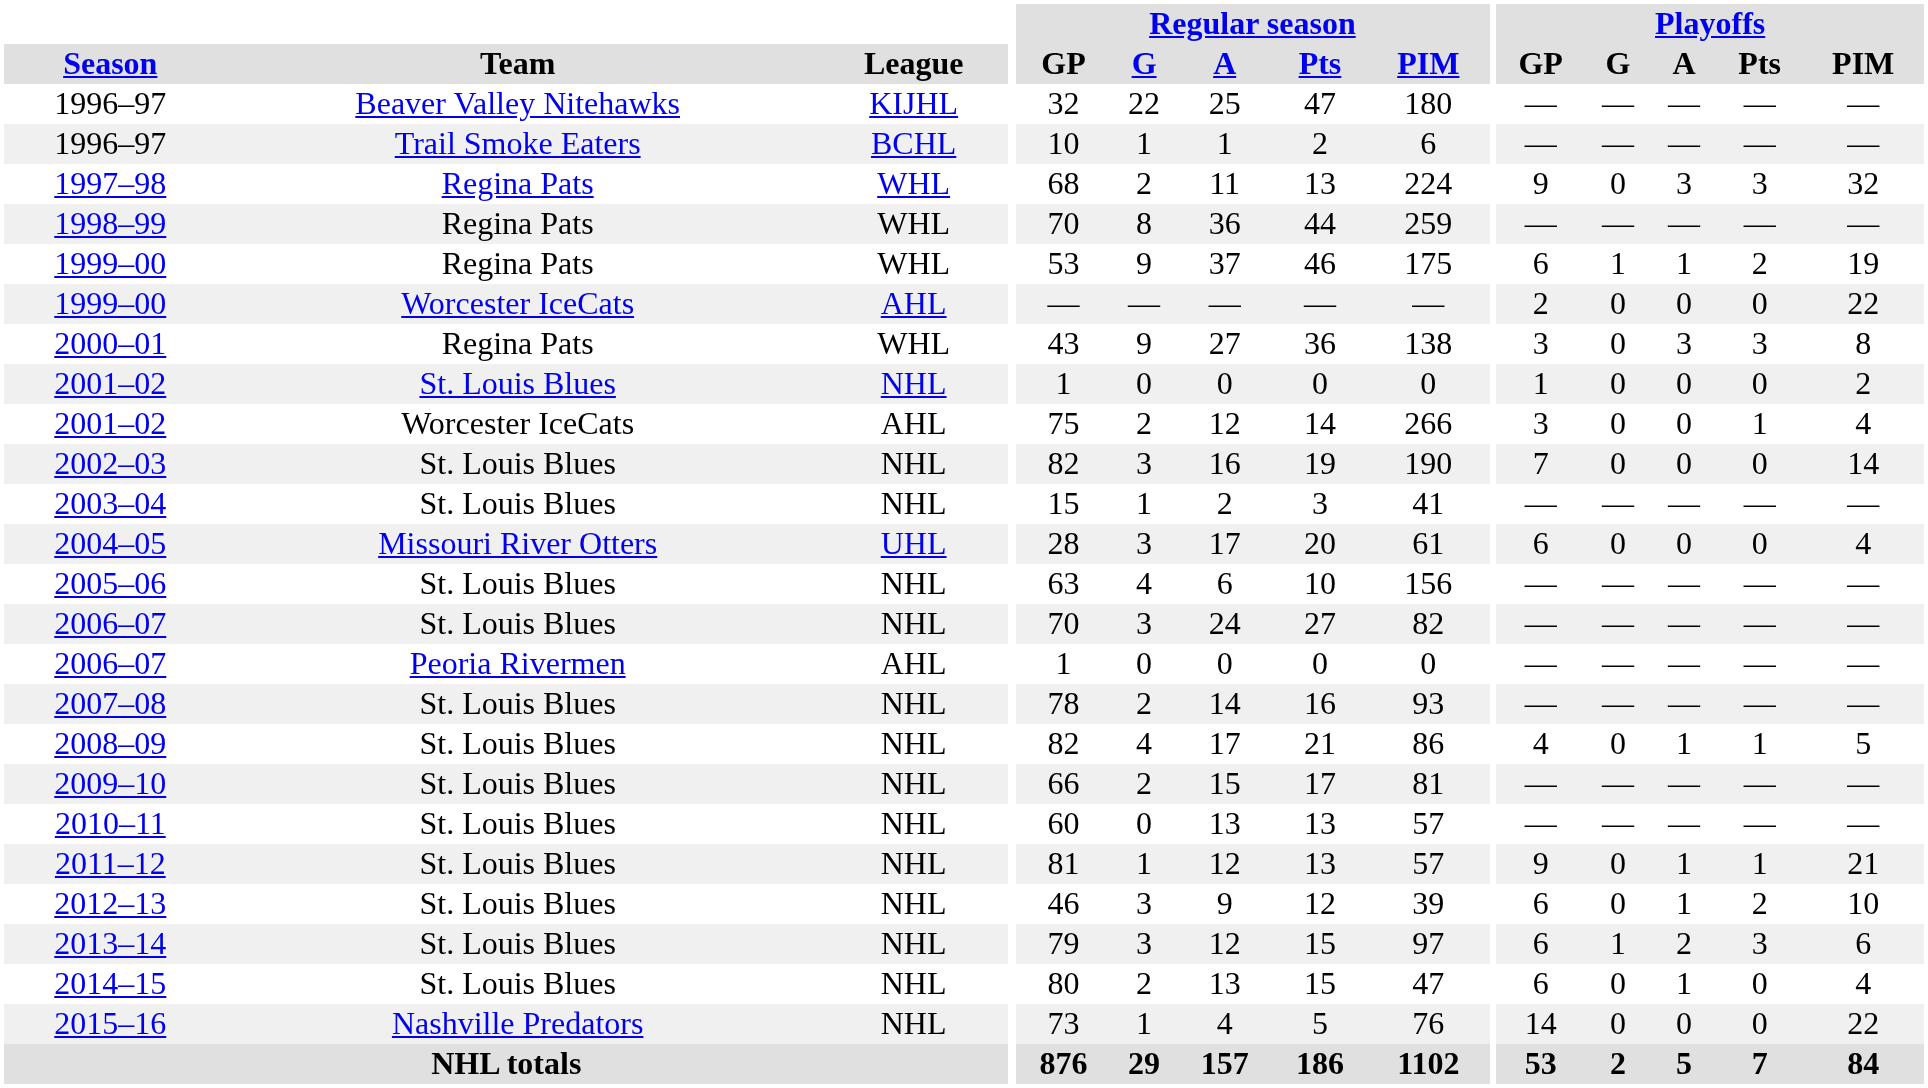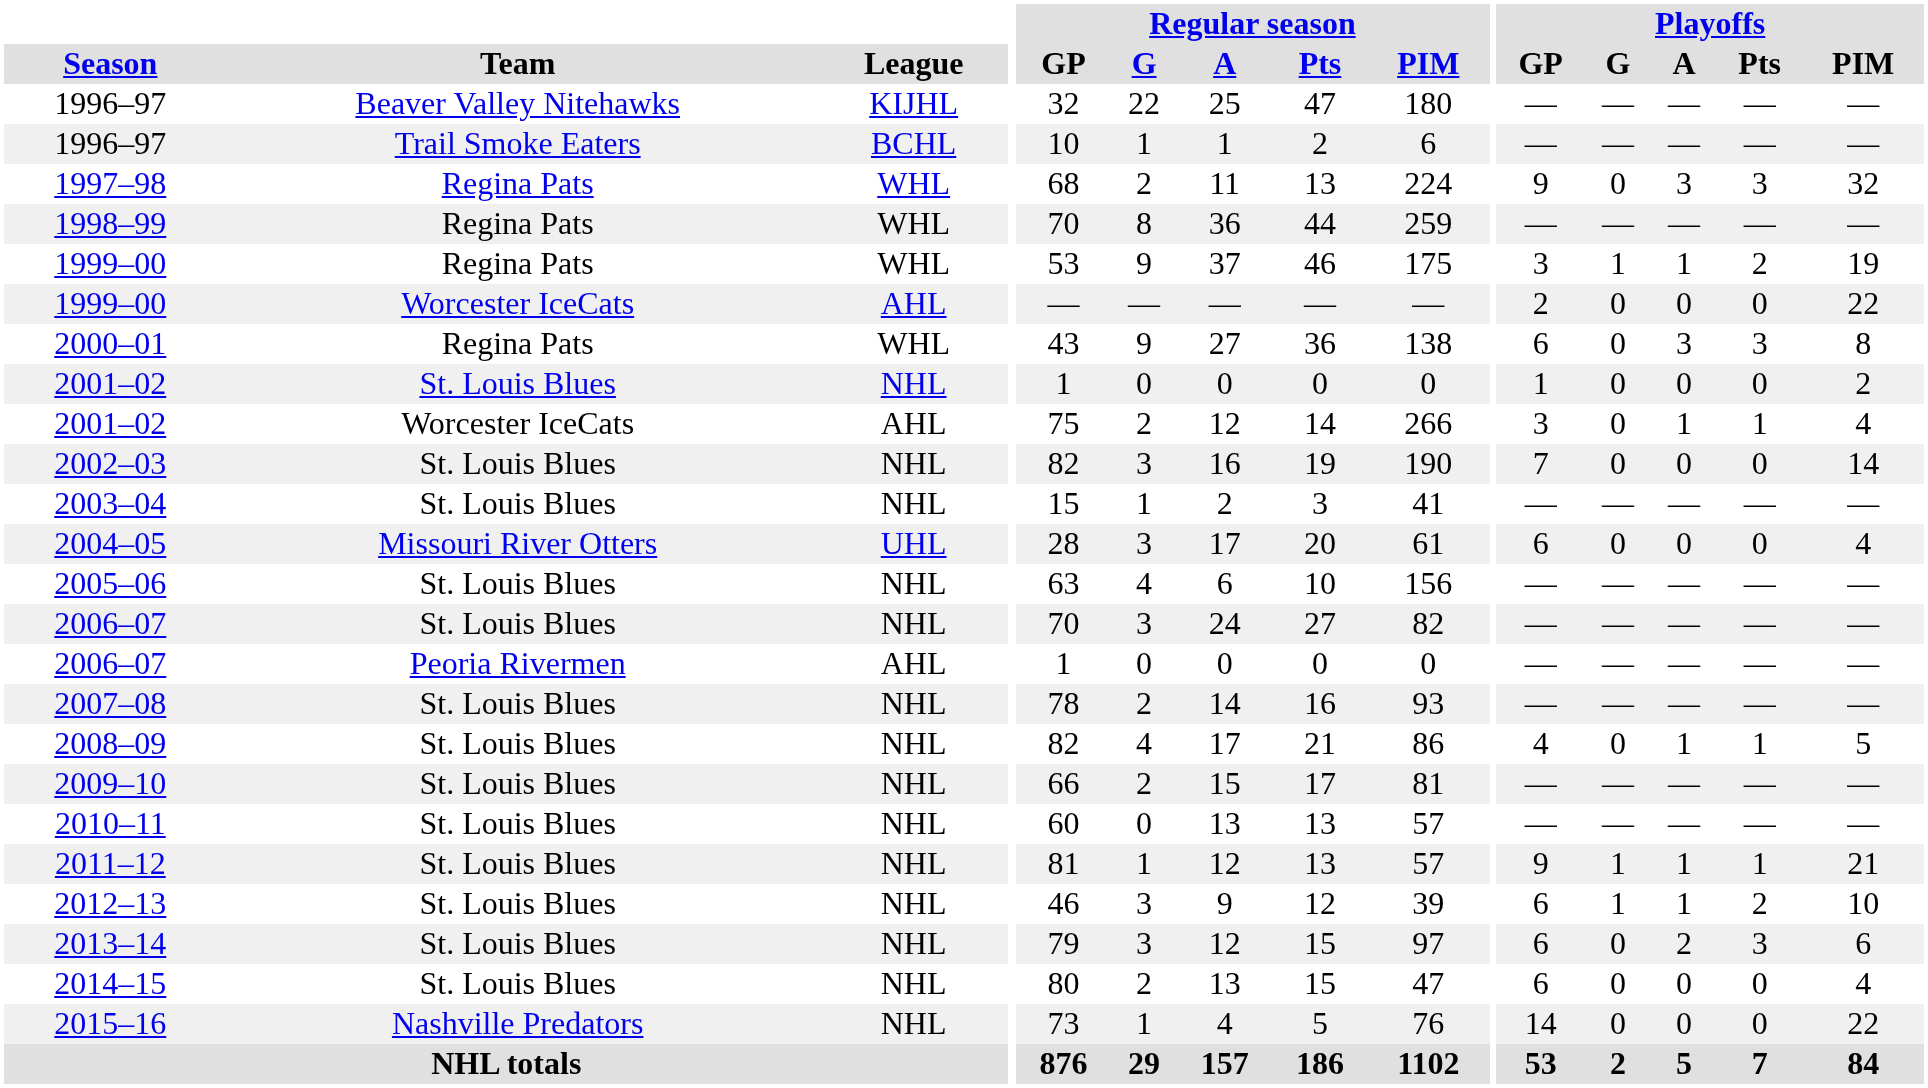1999–00 / Regina Pats | Playoffs / GP: 6 -> 3
2000–01 | Playoffs / GP: 3 -> 6
2001–02 / Worcester IceCats | Playoffs / A: 0 -> 1
2011–12 | Playoffs / G: 0 -> 1
2012–13 | Playoffs / G: 0 -> 1
2013–14 | Playoffs / G: 1 -> 0
2014–15 | Playoffs / A: 1 -> 0
